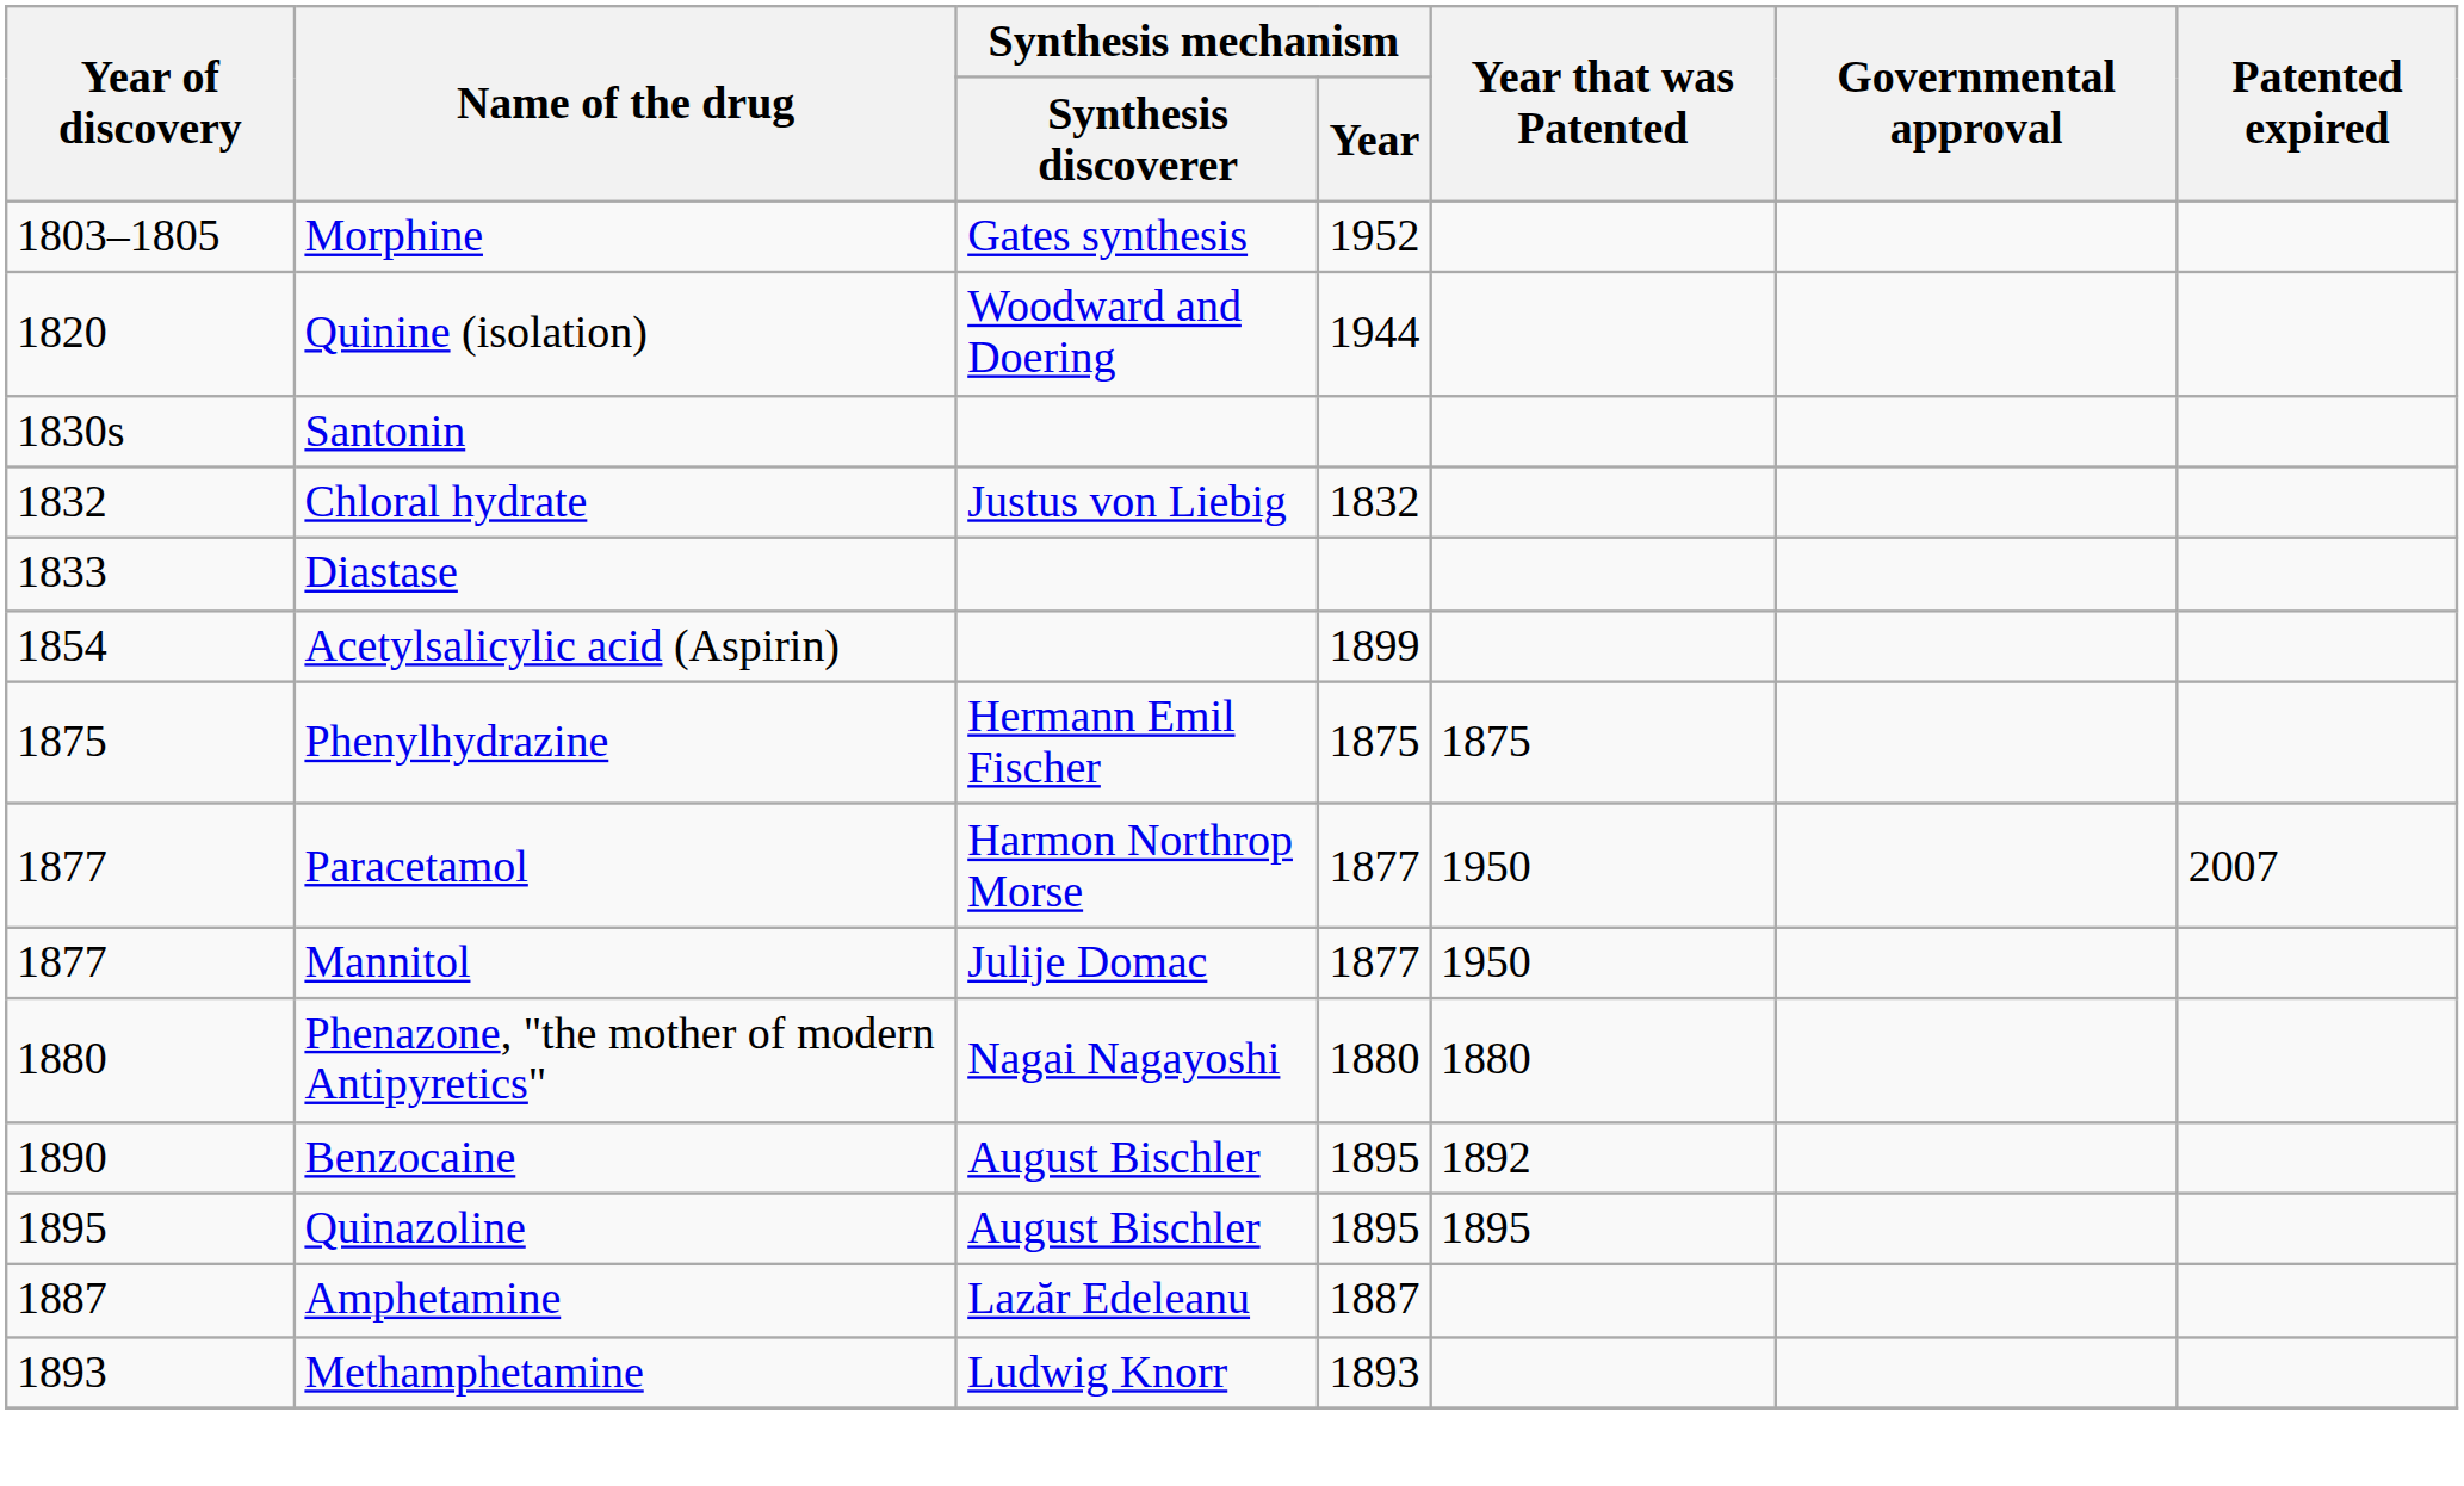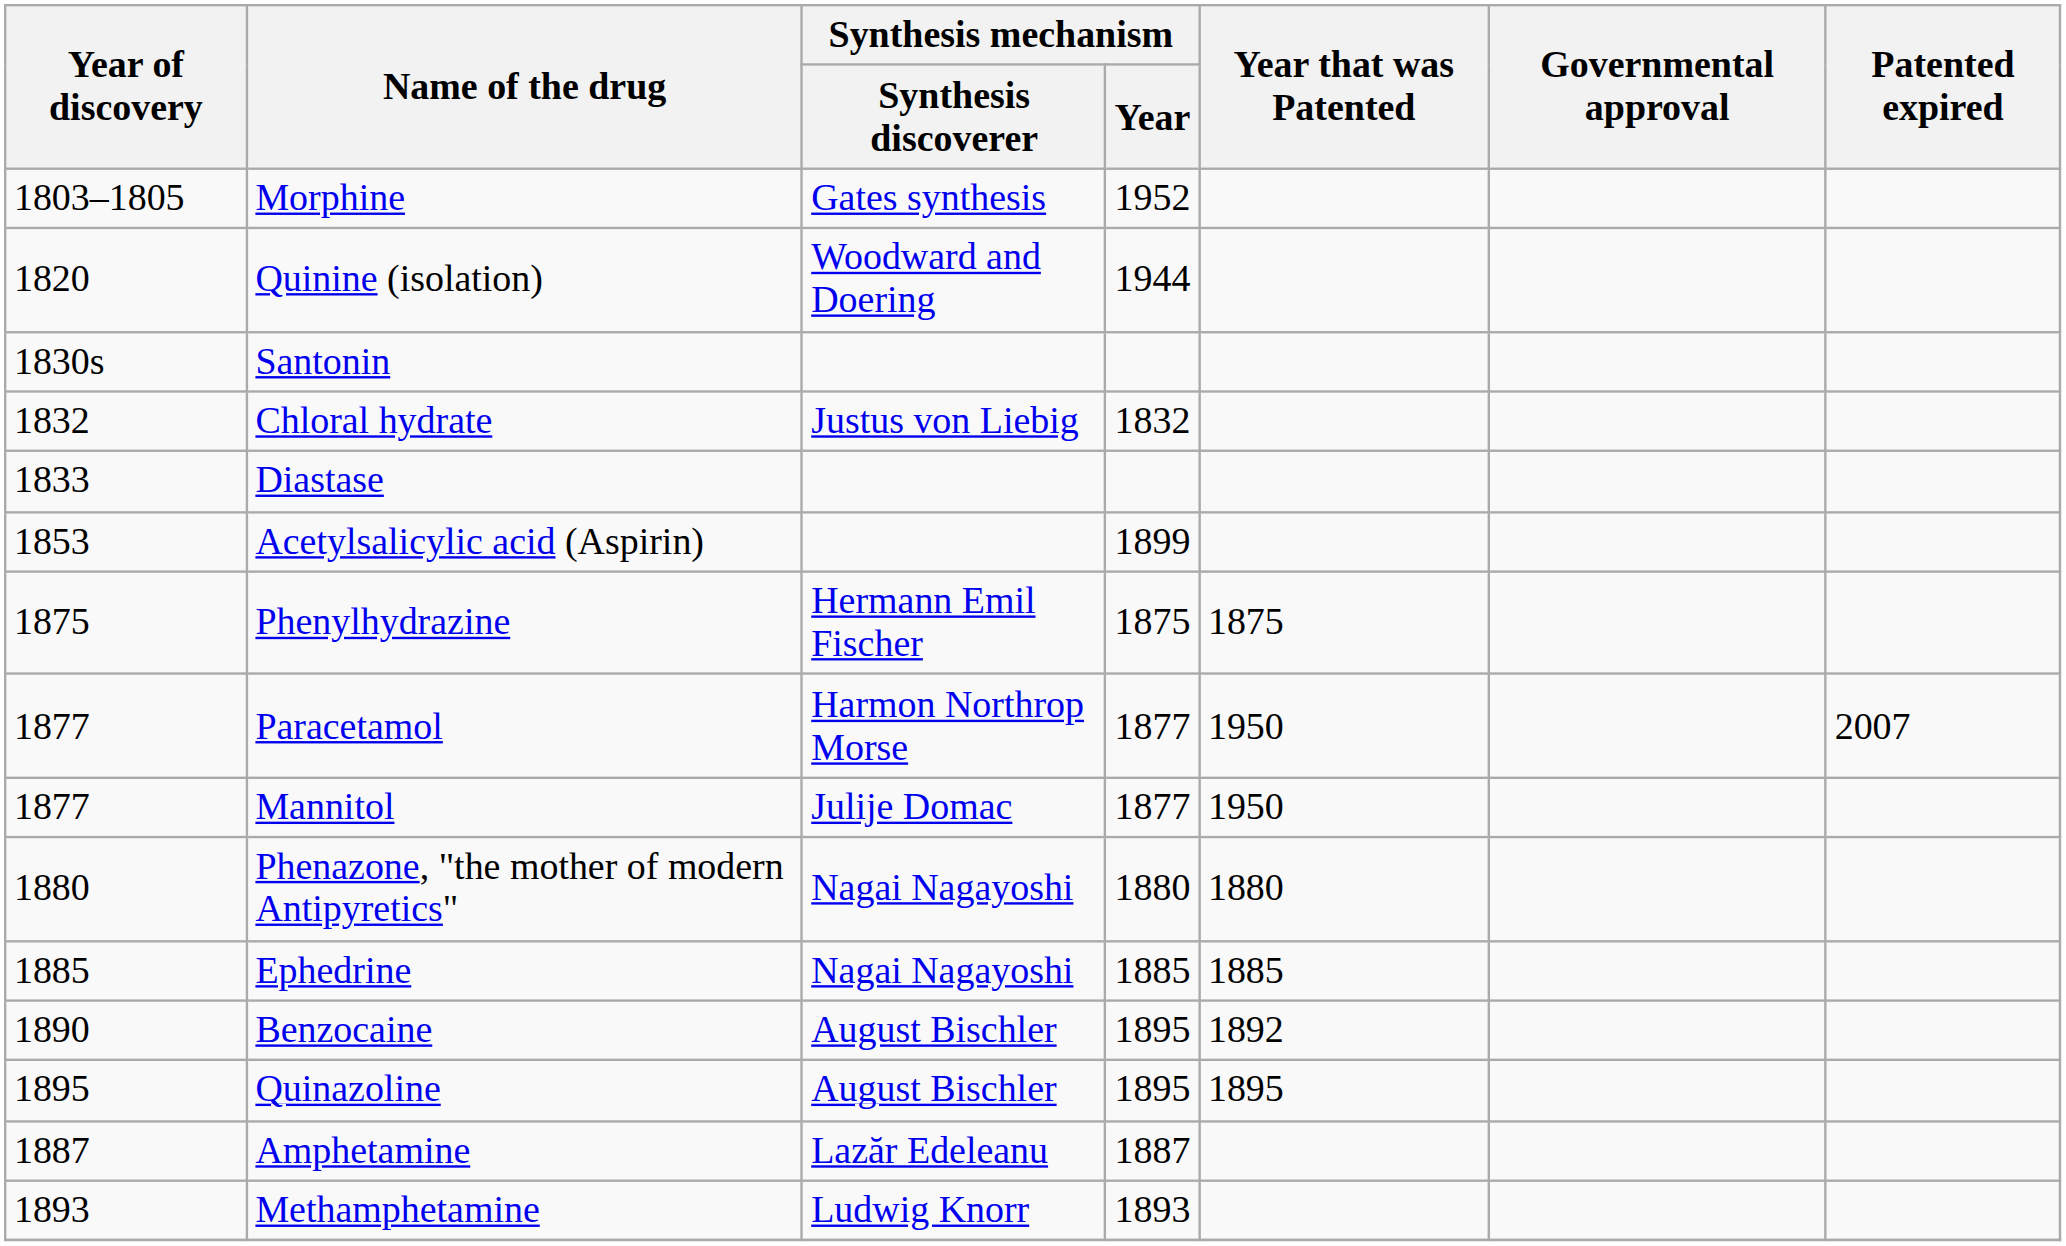Acetylsalicylic acid (Aspirin) | Year of discovery: 1854 -> 1853
+ row: 1885 | Ephedrine | Nagai Nagayoshi | 1885 | 1885
